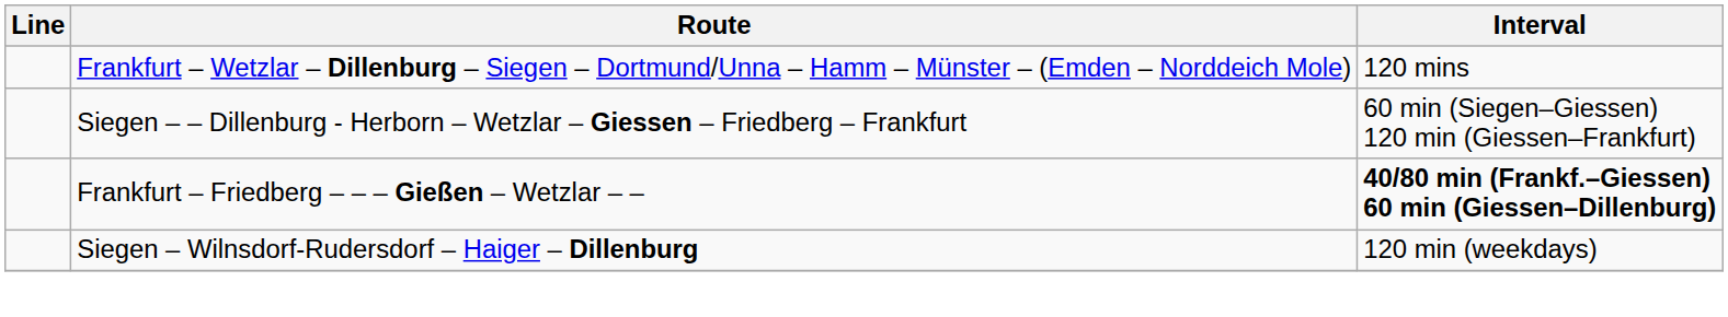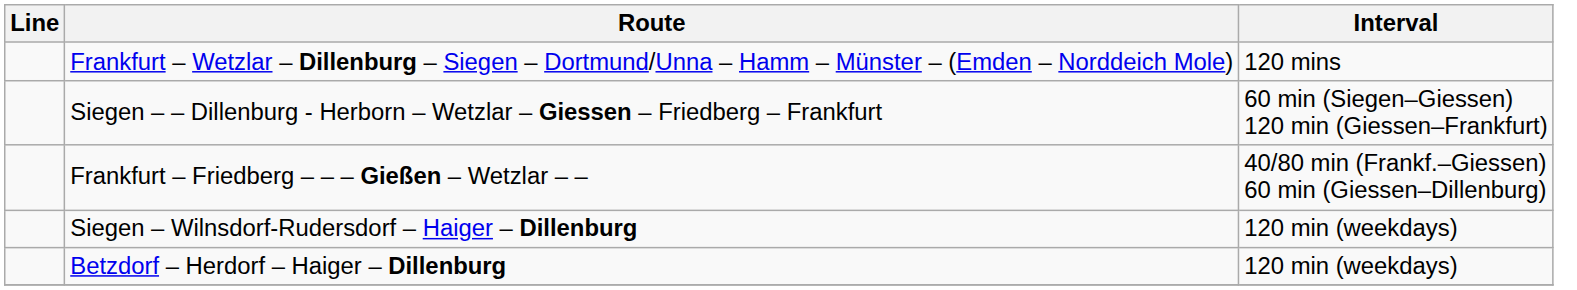Frankfurt – Friedberg – – – Gießen – Wetzlar – – | Interval: bold -> normal
+ row: Betzdorf – Herdorf – Haiger – Dillenburg | 120 min (weekdays)
